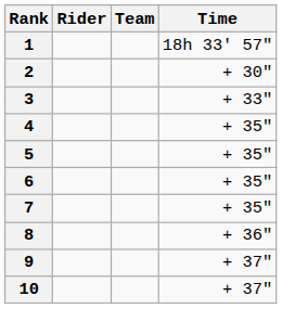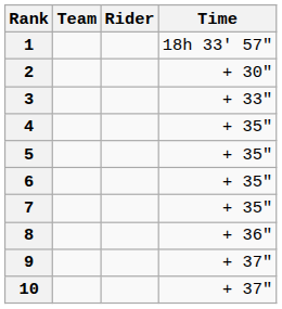columns swapped: Rider <-> Team
